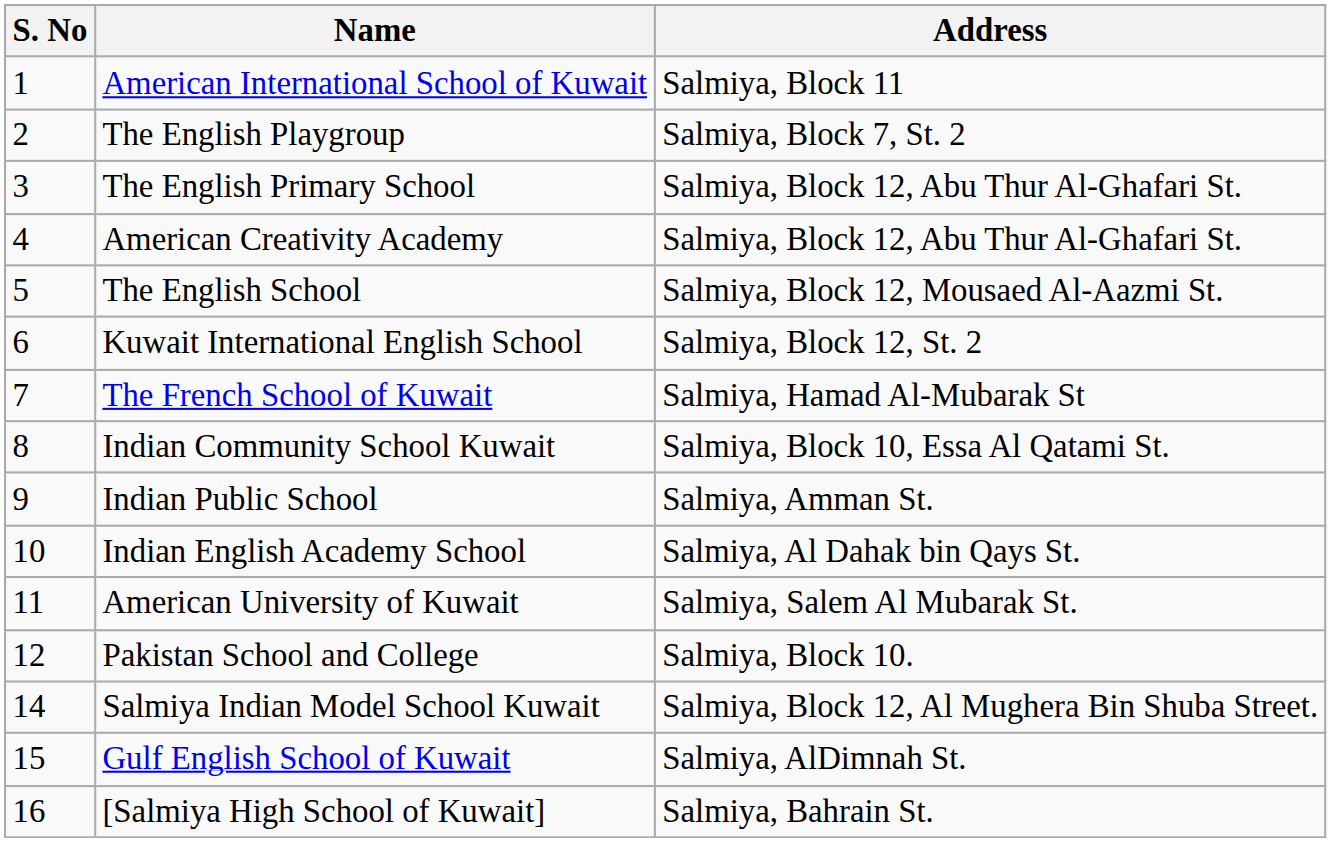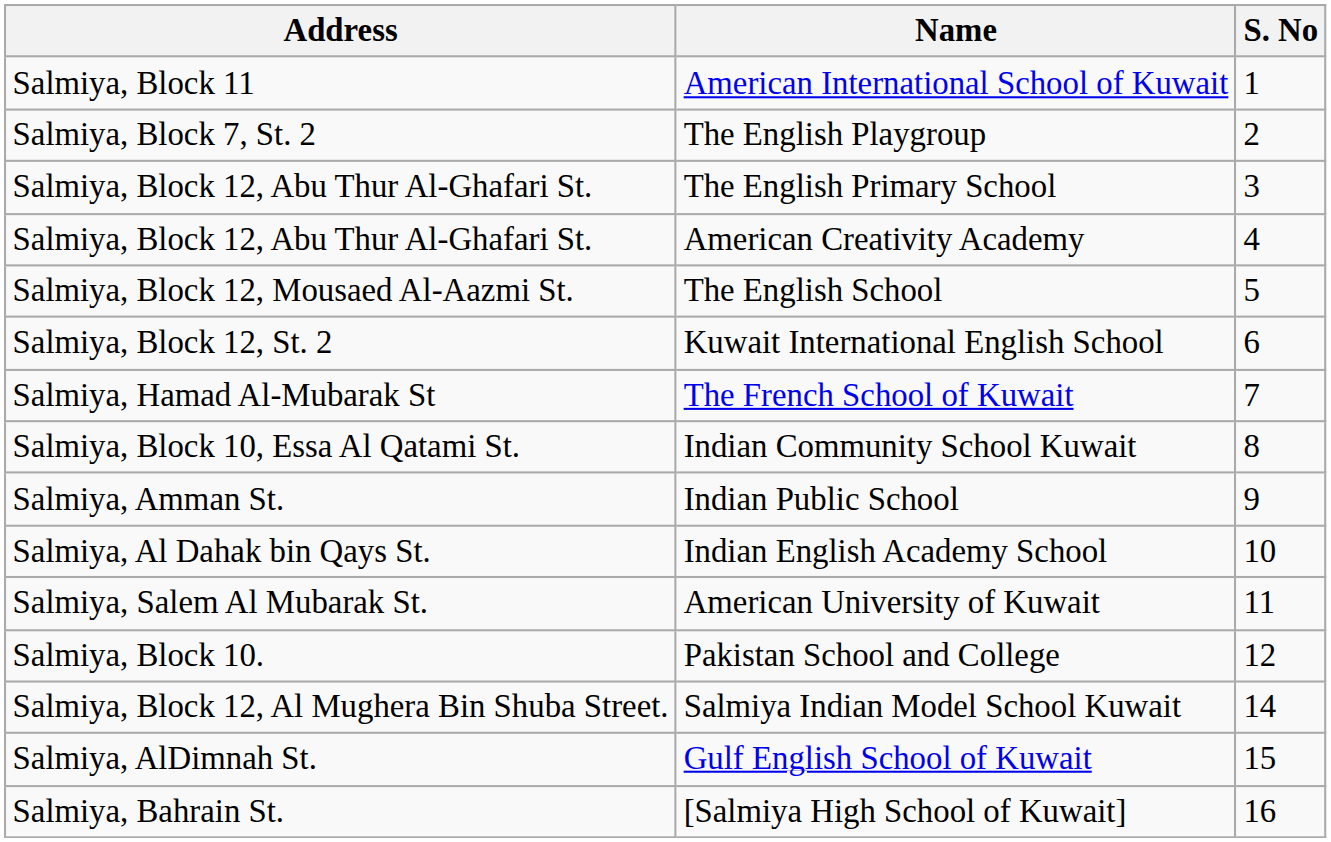columns swapped: S. No <-> Address
